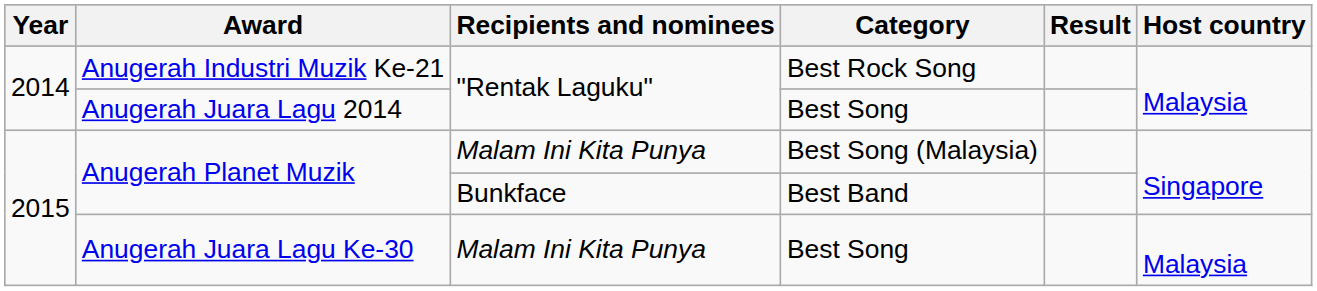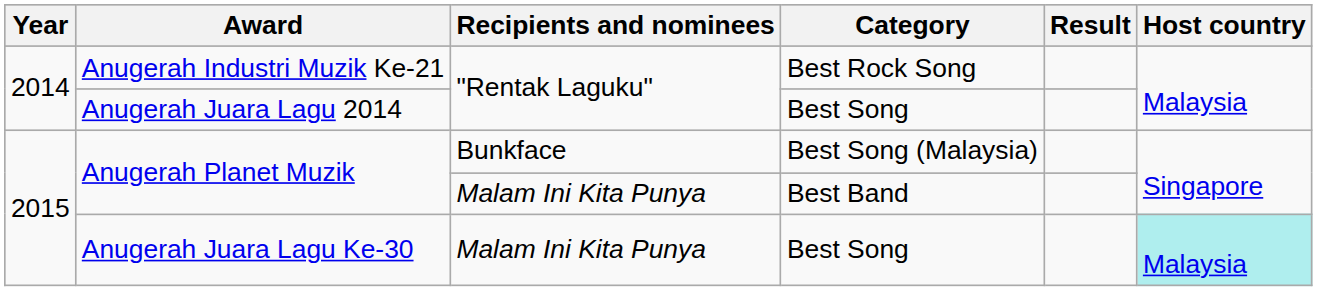Anugerah Planet Muzik / Best Song (Malaysia) | Recipients and nominees: Malam Ini Kita Punya -> Bunkface
Anugerah Planet Muzik / Best Band | Recipients and nominees: Bunkface -> Malam Ini Kita Punya
Anugerah Juara Lagu Ke-30 | Host country: no background -> paleturquoise background
